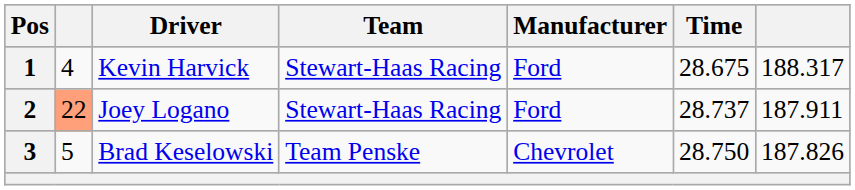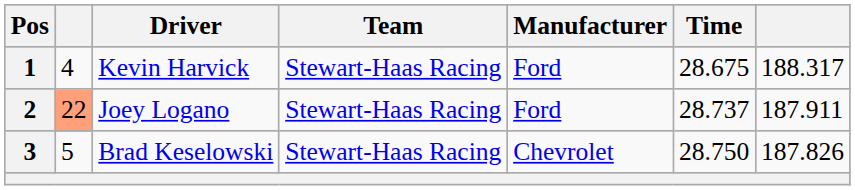Brad Keselowski | Team: Team Penske -> Stewart-Haas Racing
